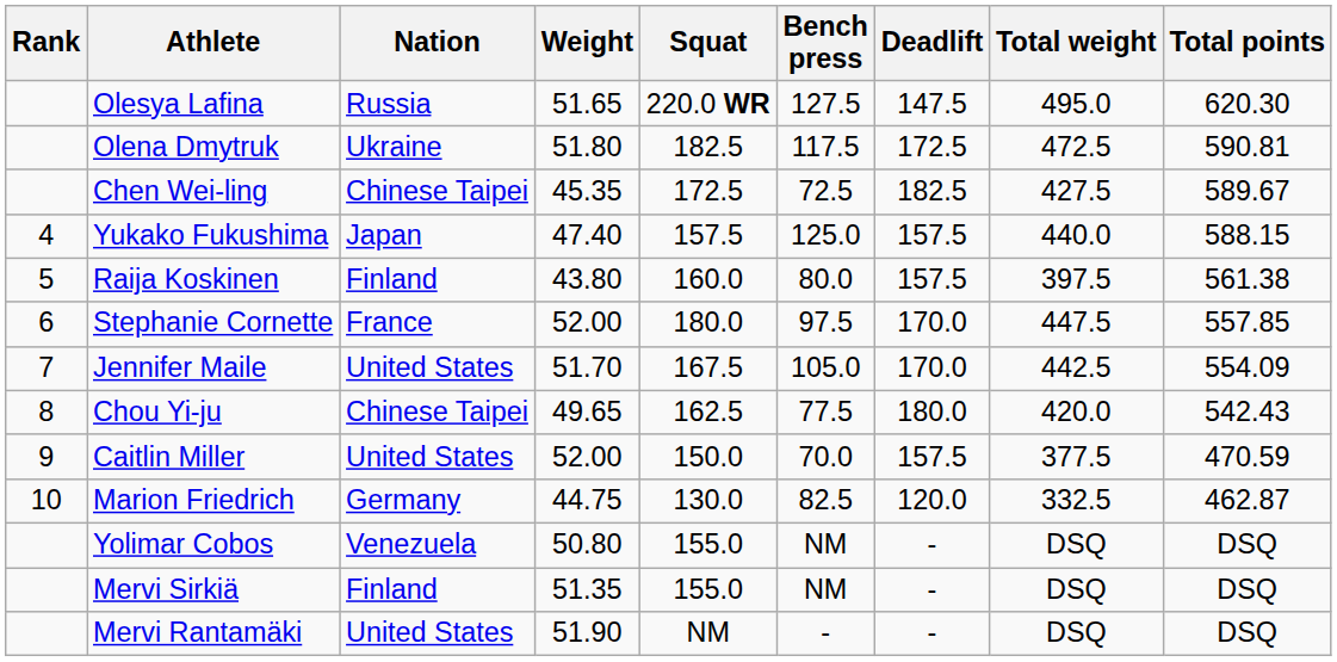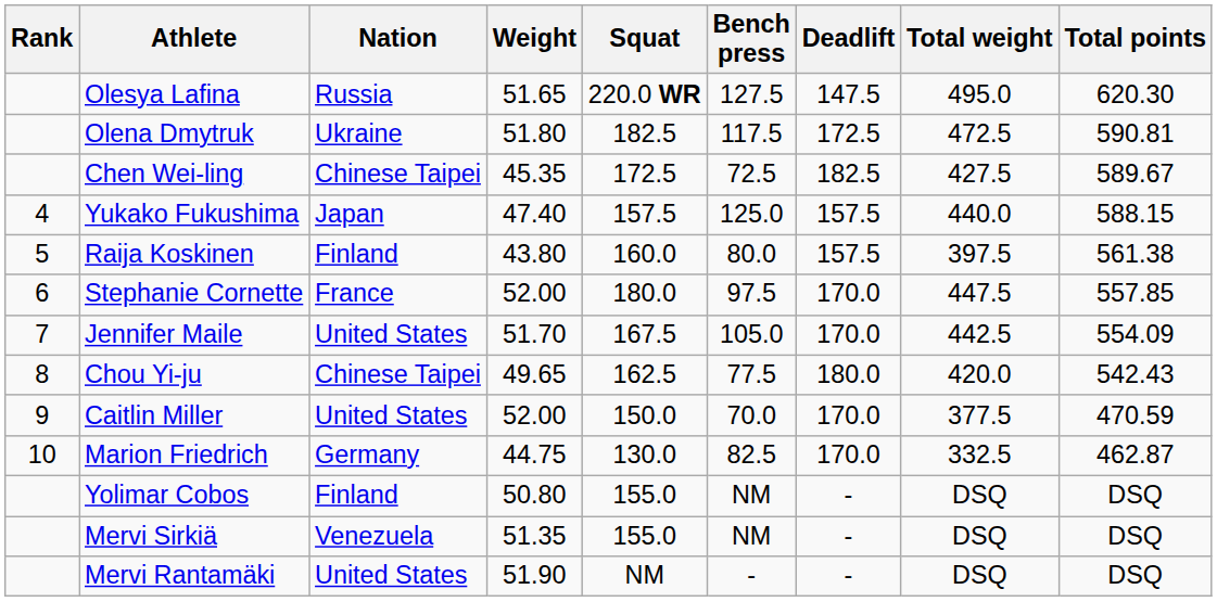Caitlin Miller | Deadlift: 157.5 -> 170.0
Marion Friedrich | Deadlift: 120.0 -> 170.0
Yolimar Cobos | Nation: Venezuela -> Finland
Mervi Sirkiä | Nation: Finland -> Venezuela
